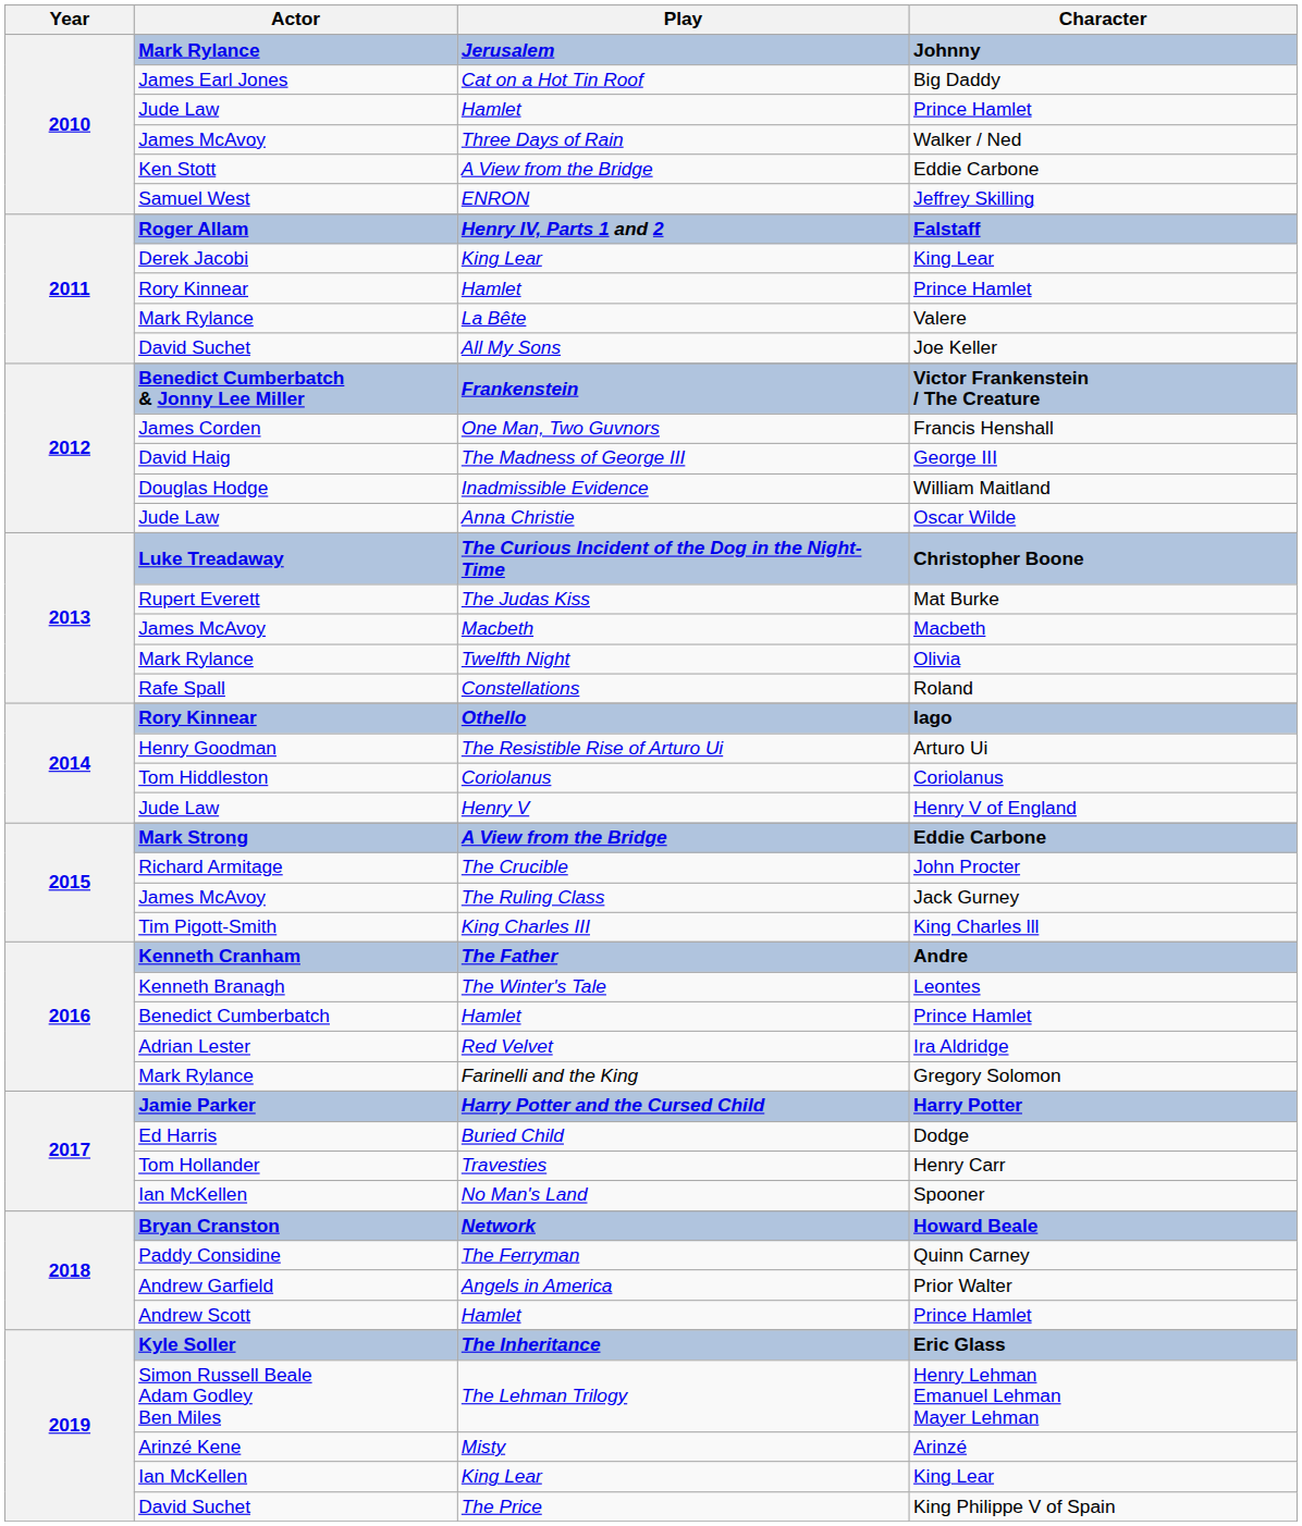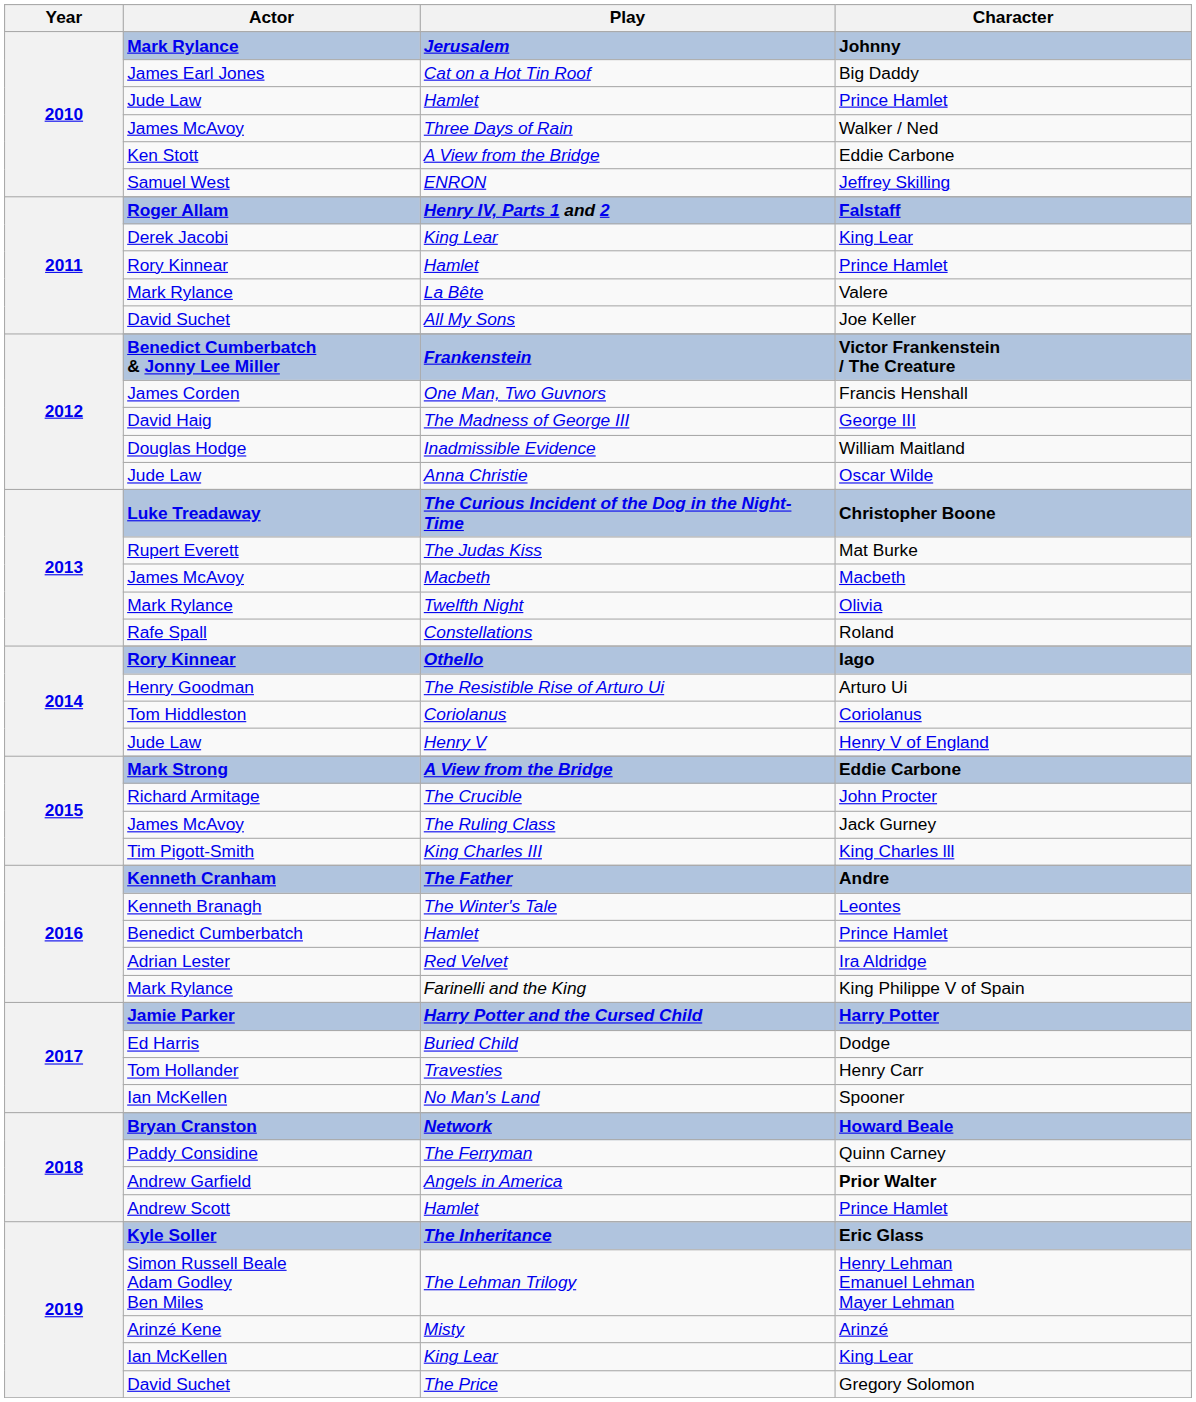Farinelli and the King | Character: Gregory Solomon -> King Philippe V of Spain
Angels in America | Character: normal -> bold
The Price | Character: King Philippe V of Spain -> Gregory Solomon
